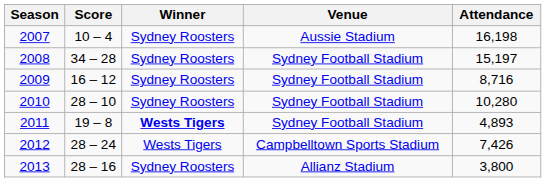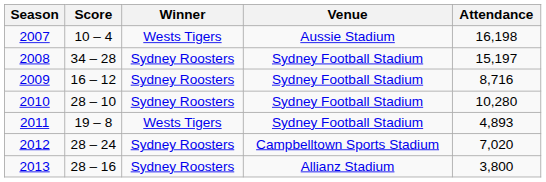2007 | Winner: Sydney Roosters -> Wests Tigers
2011 | Winner: bold -> normal
2012 | Winner: Wests Tigers -> Sydney Roosters
2012 | Attendance: 7,426 -> 7,020
